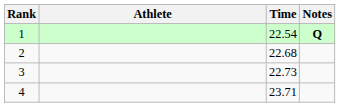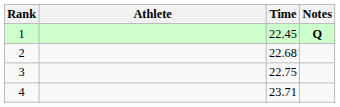1 | Time: 22.54 -> 22.45
3 | Time: 22.73 -> 22.75
